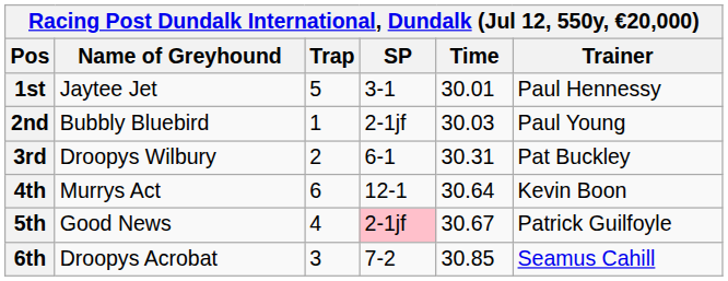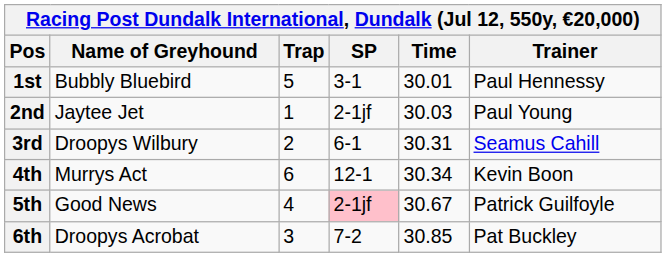1st | Name of Greyhound: Jaytee Jet -> Bubbly Bluebird
2nd | Name of Greyhound: Bubbly Bluebird -> Jaytee Jet
3rd | Trainer: Pat Buckley -> Seamus Cahill
4th | Time: 30.64 -> 30.34
6th | Trainer: Seamus Cahill -> Pat Buckley
